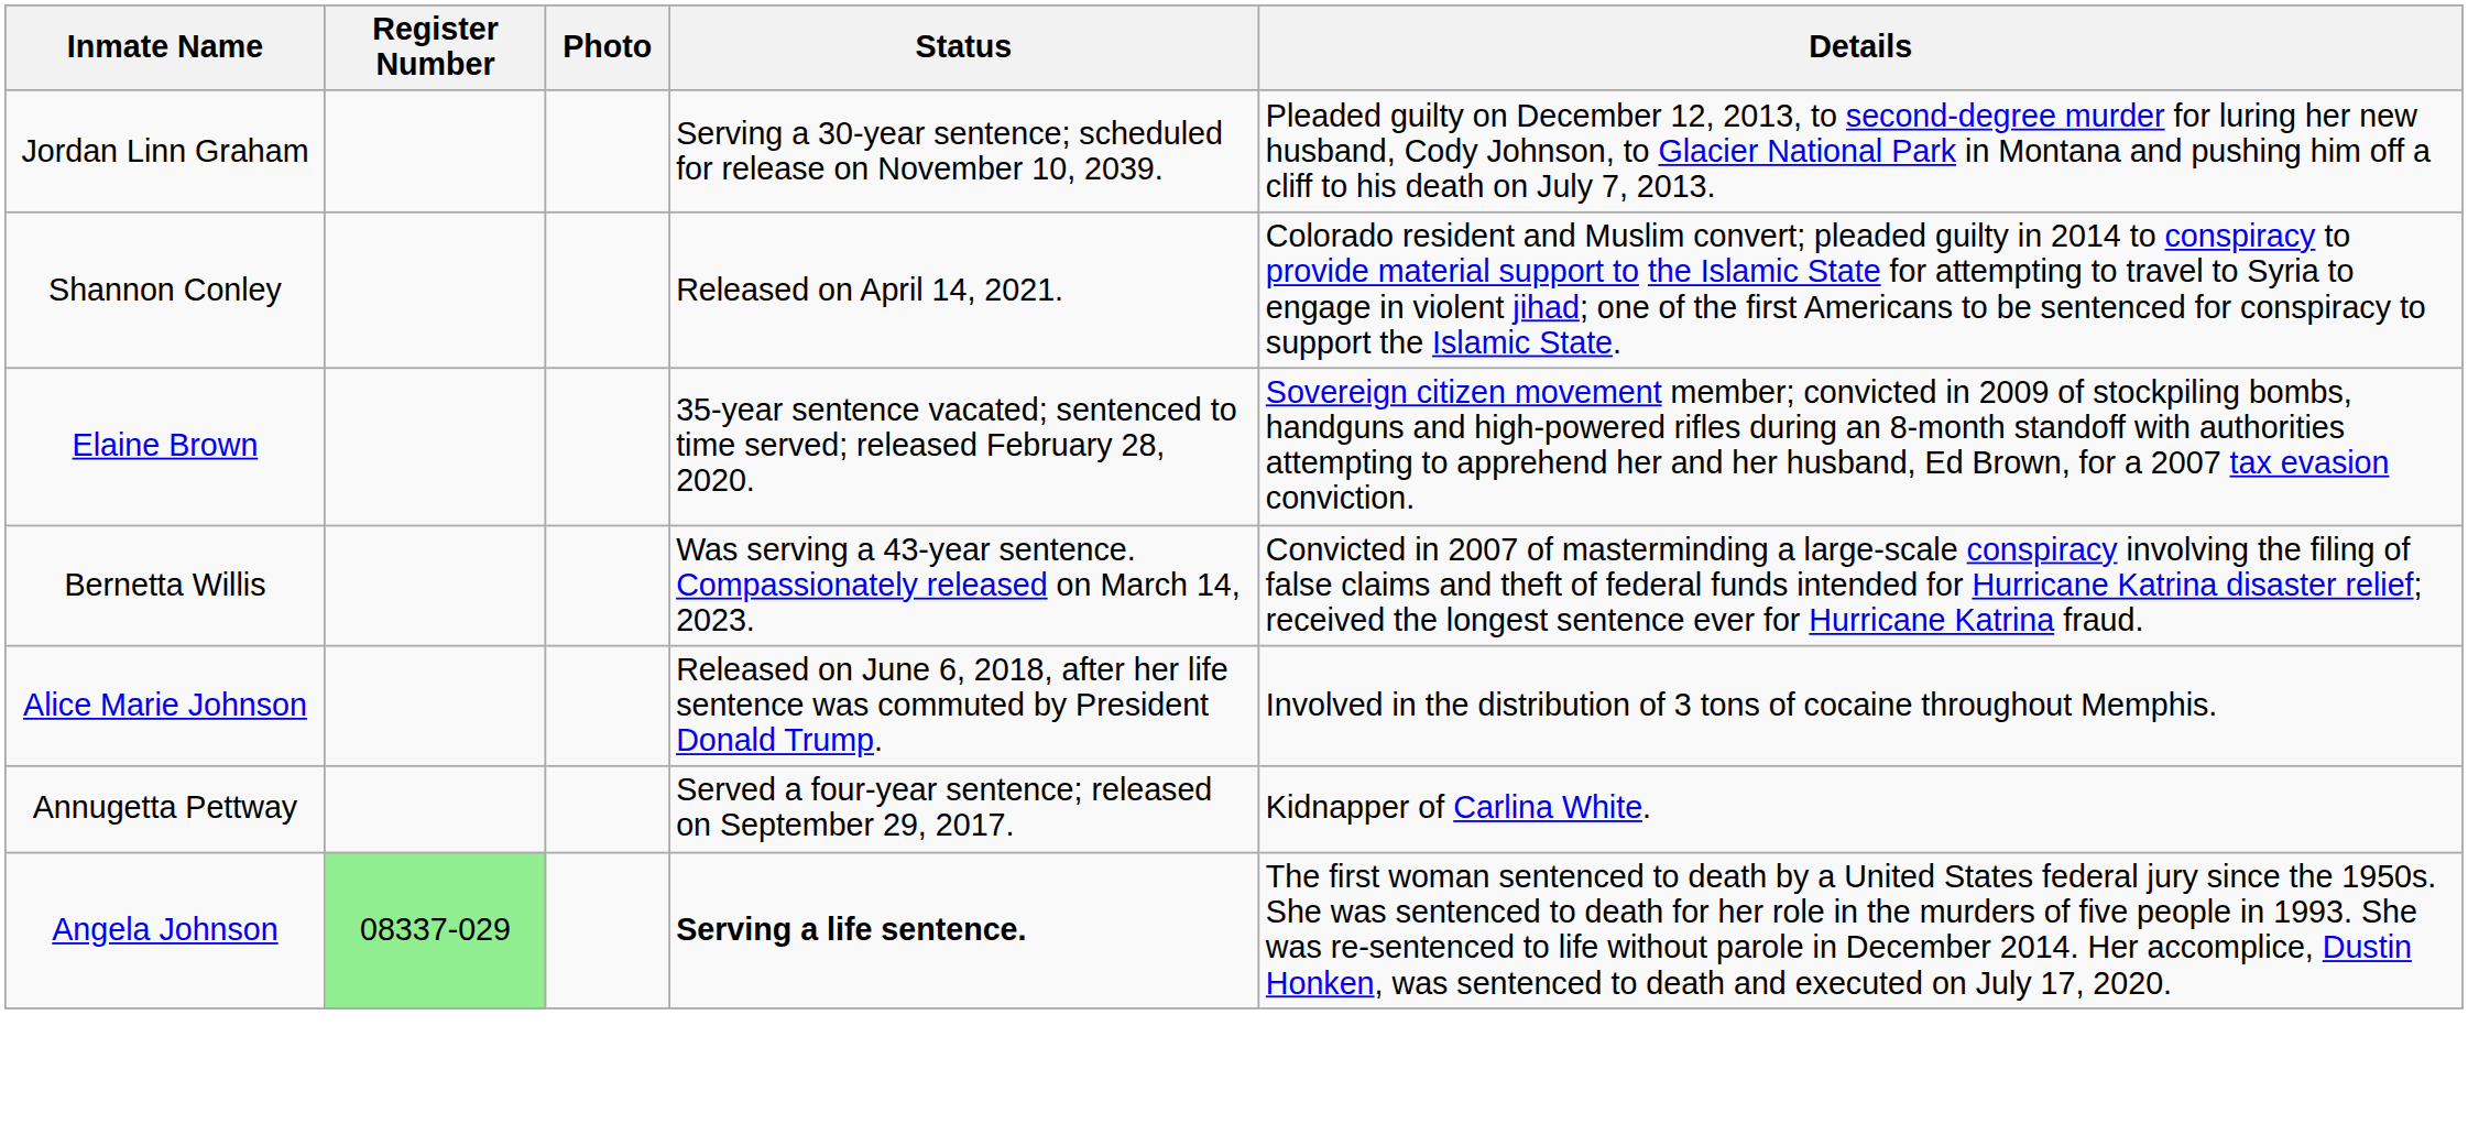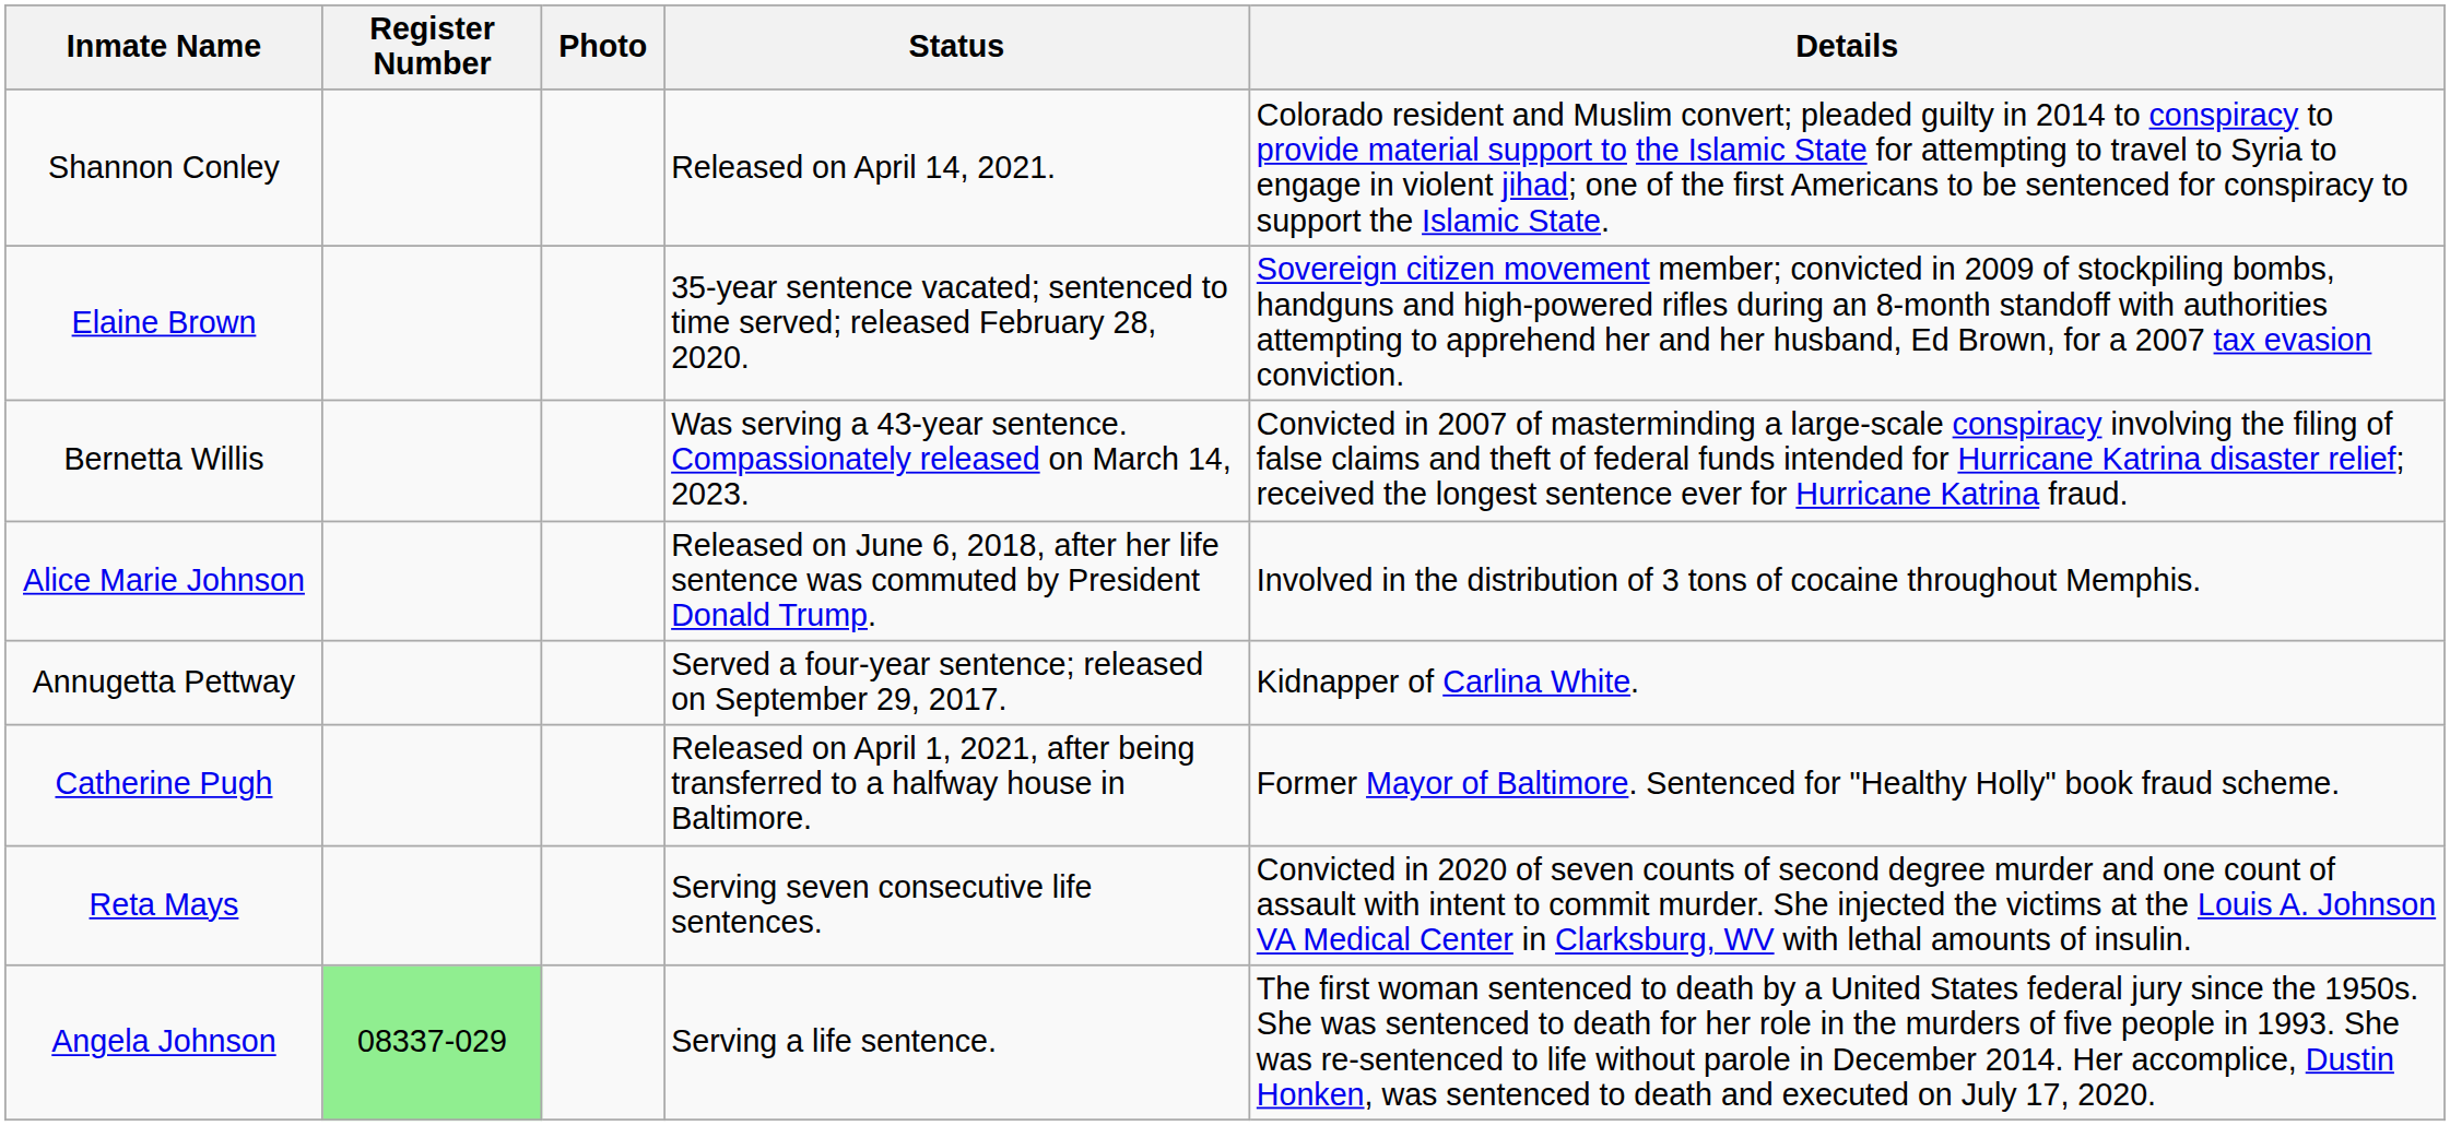- row: Jordan Linn Graham | Serving a 30-year sentence; scheduled for release on November 10, 2039. | Pleaded guilty on December 12, 2013, to second-degree murder for luring her new husband, Cody Johnson, to Glacier National Park in Montana and pushing him off a cliff to his death on July 7, 2013.
+ row: Catherine Pugh | Released on April 1, 2021, after being transferred to a halfway house in Baltimore. | Former Mayor of Baltimore. Sentenced for "Healthy Holly" book fraud scheme.
+ row: Reta Mays | Serving seven consecutive life sentences. | Convicted in 2020 of seven counts of second degree murder and one count of assault with intent to commit murder. She injected the victims at the Louis A. Johnson VA Medical Center in Clarksburg, WV with lethal amounts of insulin.
Angela Johnson | Status: bold -> normal
